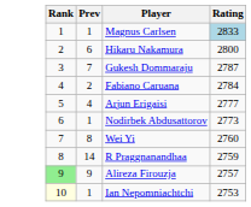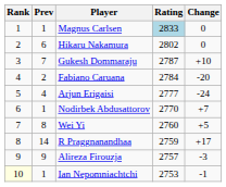+ column: Change | 0 | 0 | +10 | -20 | -24 | +7 | +5 | +17 | -3 | -1
Hikaru Nakamura | Rating: 2800 -> 2802
Nodirbek Abdusattorov | Rating: 2773 -> 2770
Alireza Firouzja | Rank: lightgreen background -> no background
